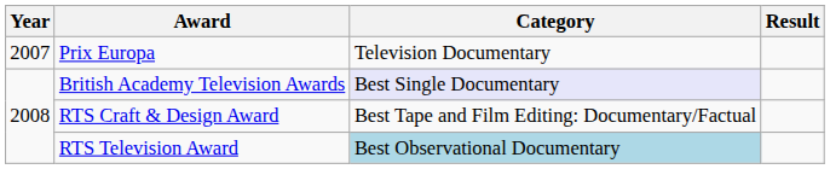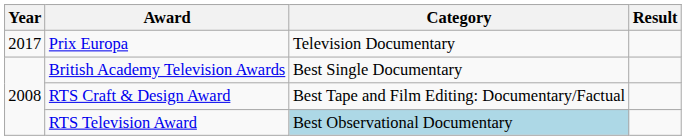Prix Europa | Year: 2007 -> 2017
British Academy Television Awards | Category: lavender background -> no background
